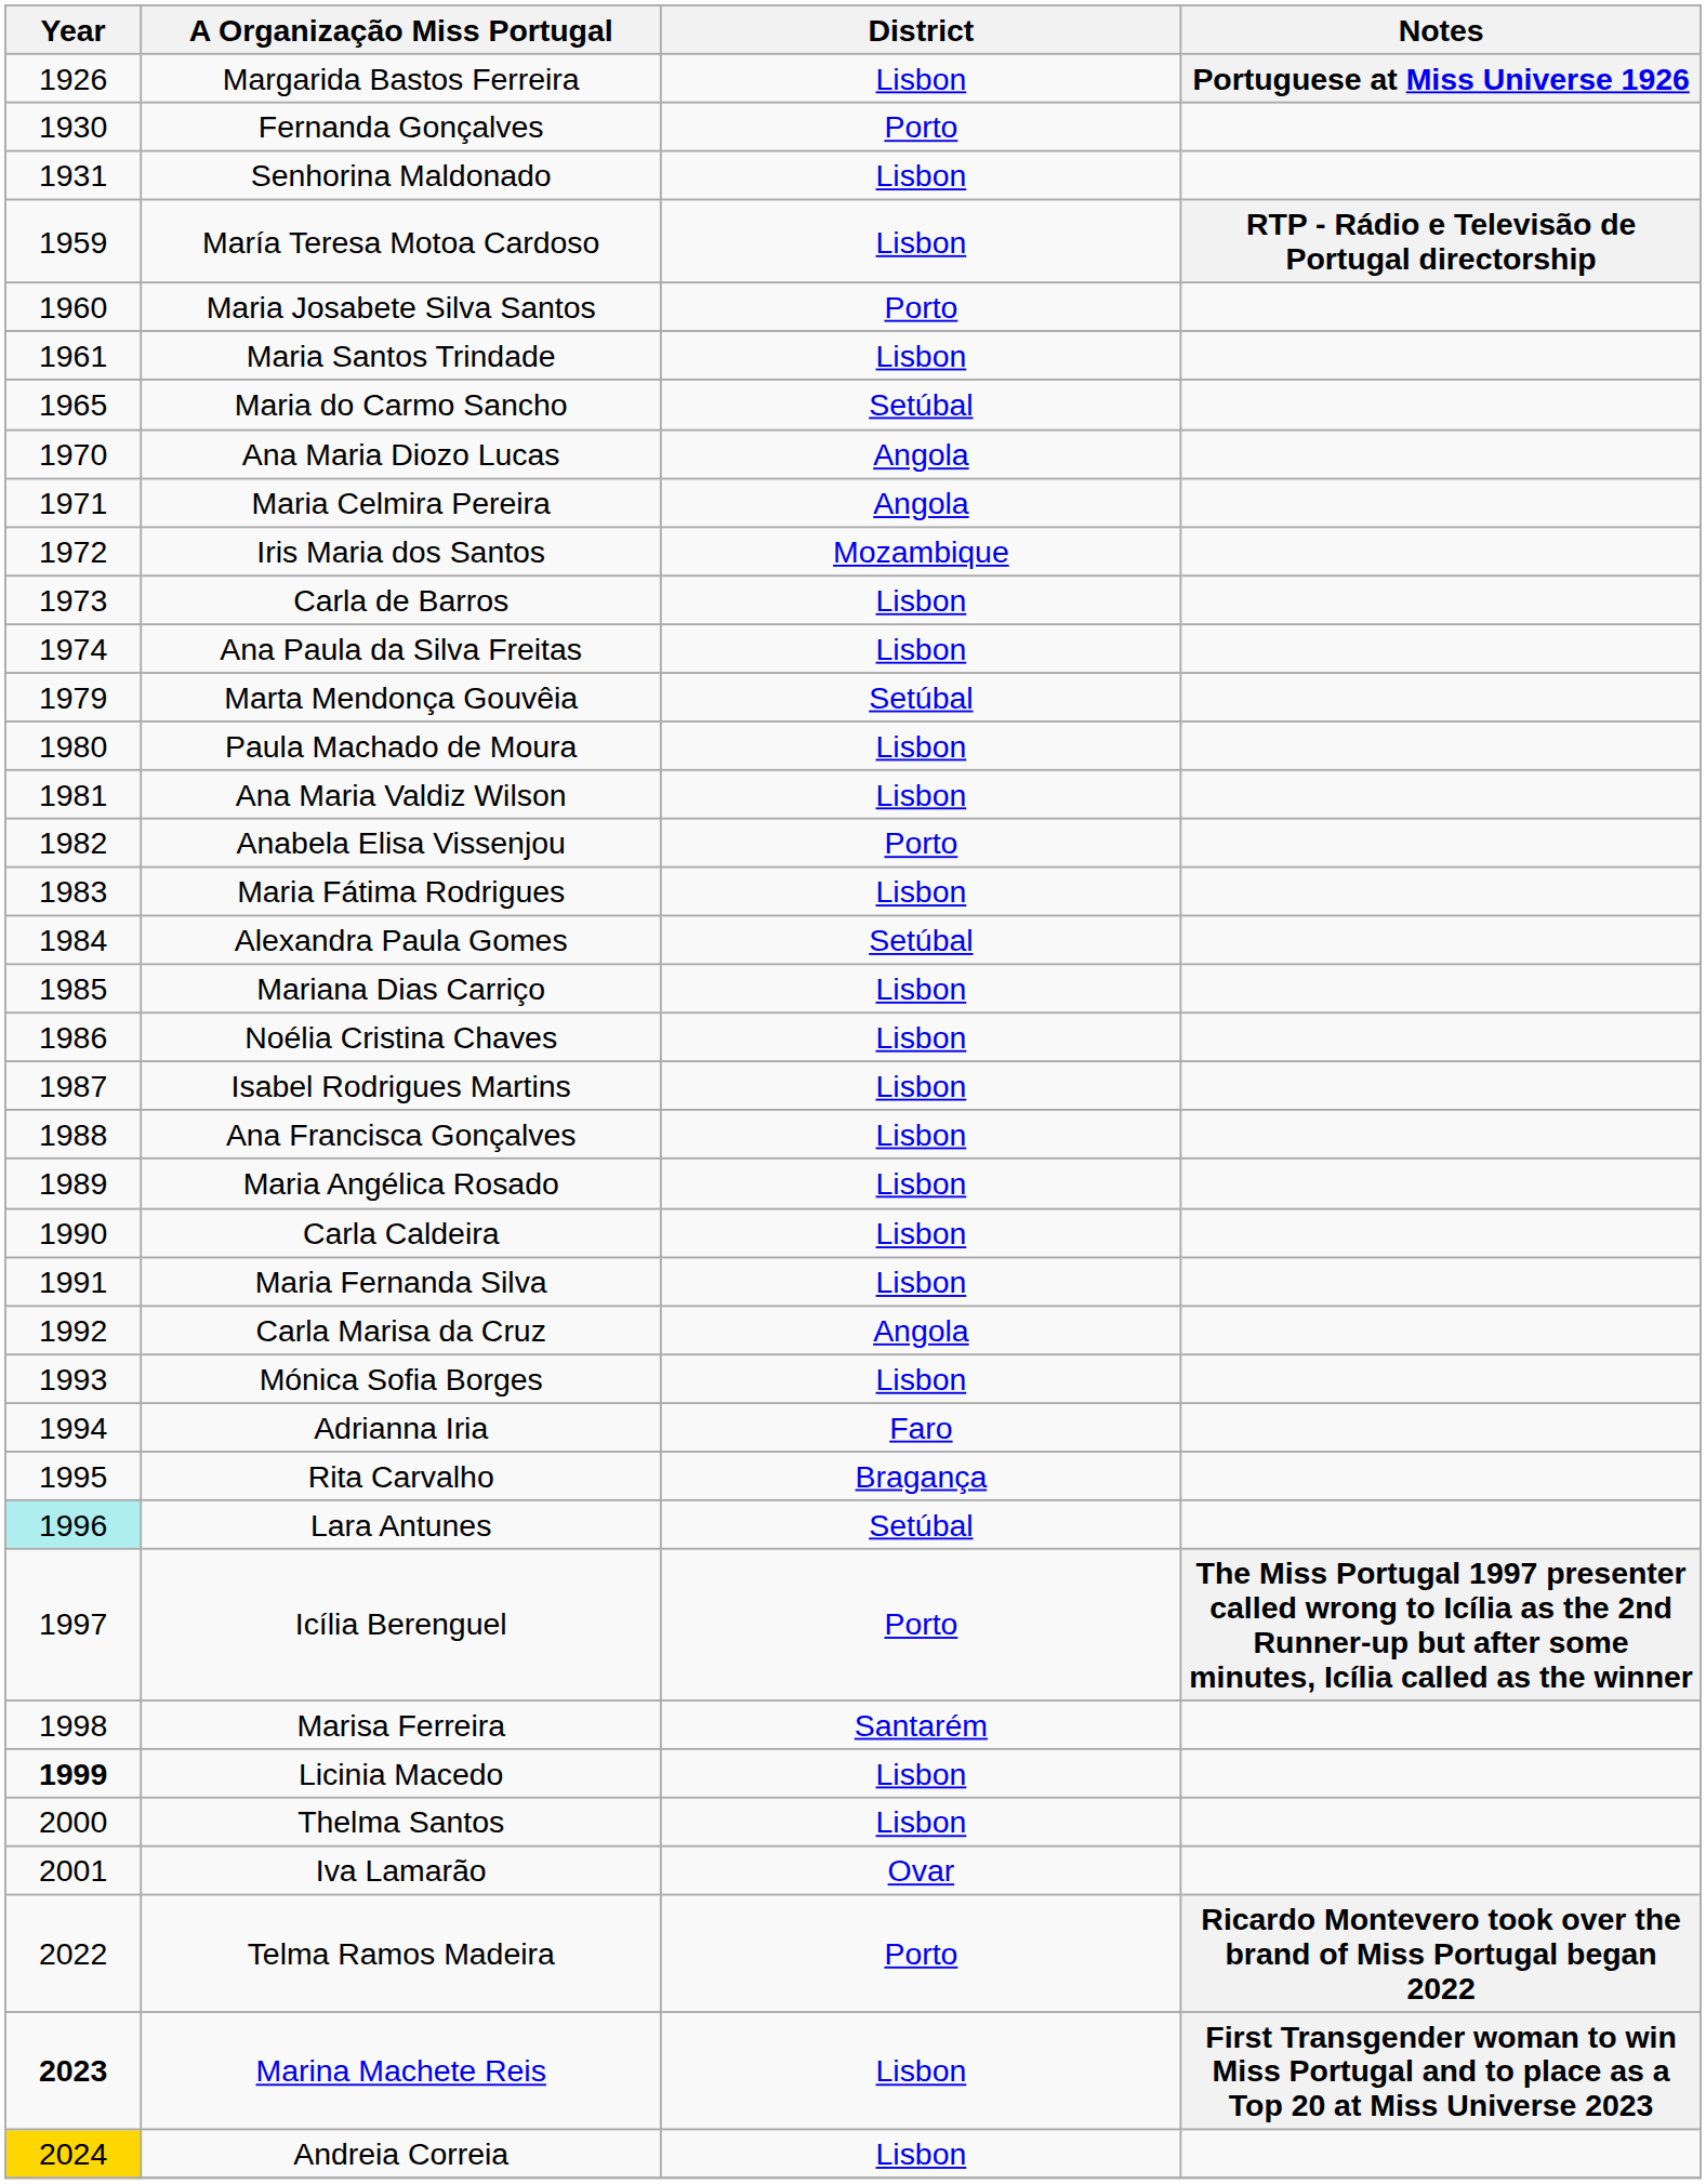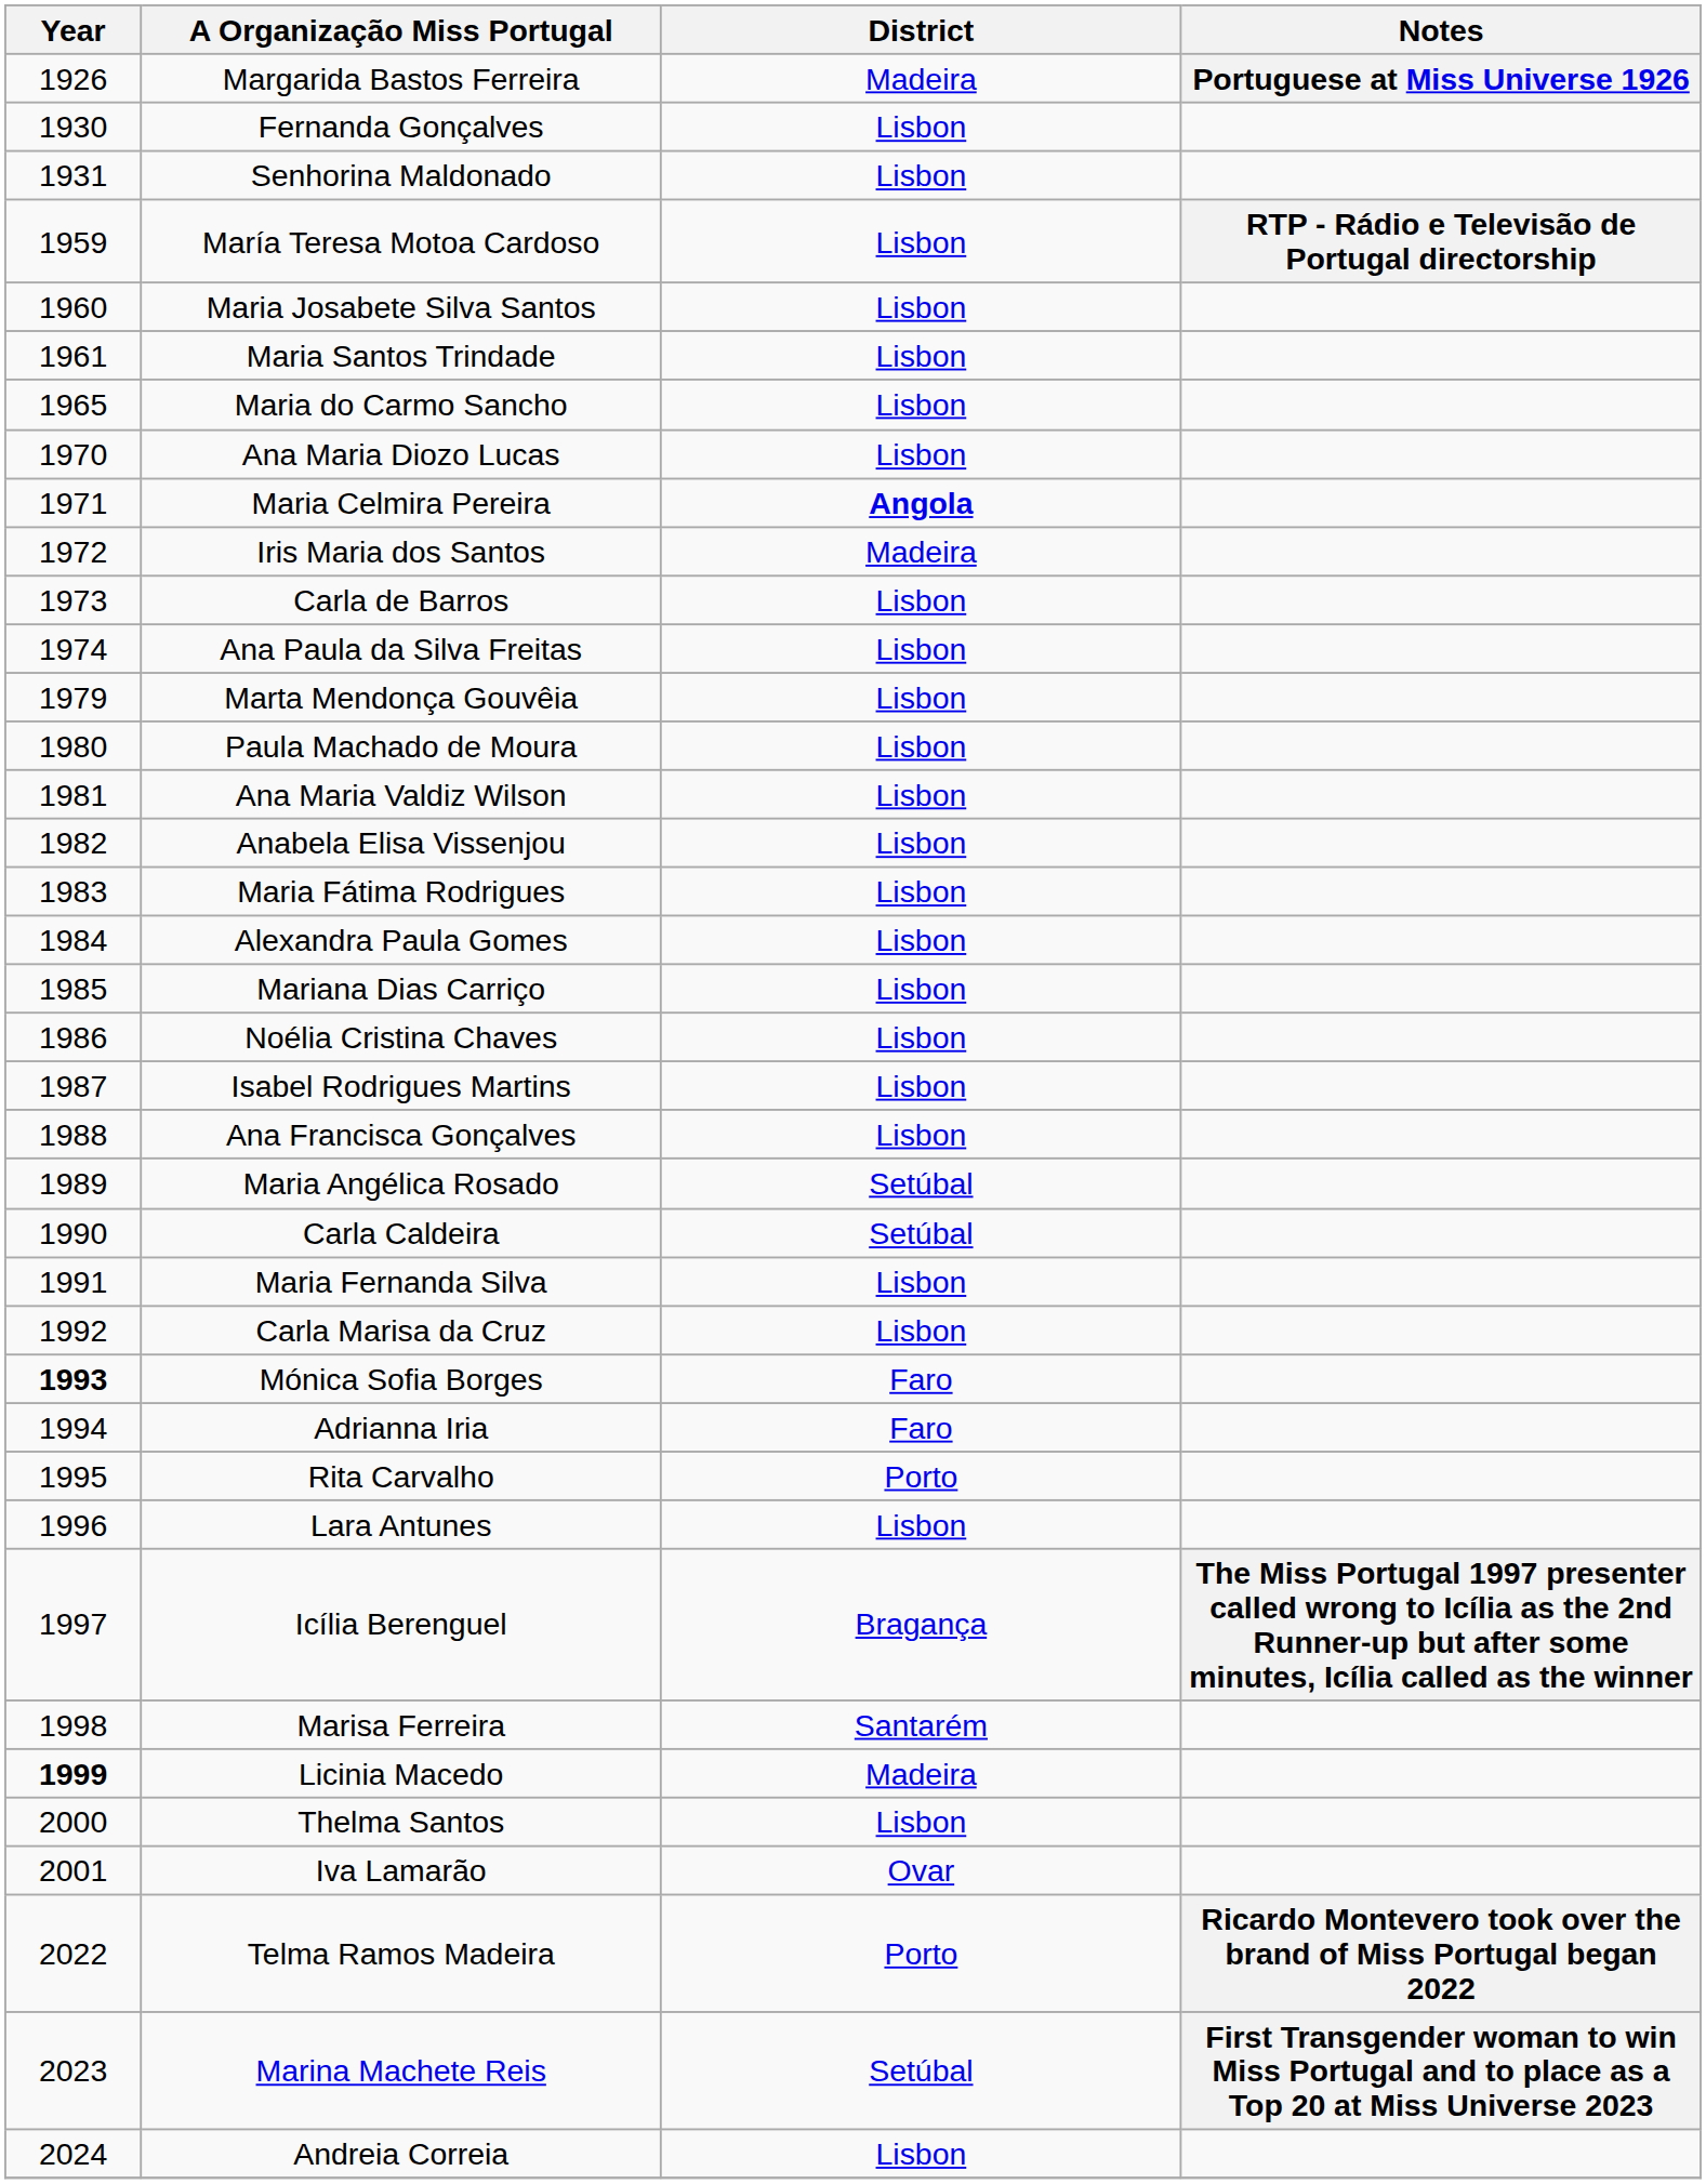Margarida Bastos Ferreira | District: Lisbon -> Madeira
Fernanda Gonçalves | District: Porto -> Lisbon
Maria Josabete Silva Santos | District: Porto -> Lisbon
Maria do Carmo Sancho | District: Setúbal -> Lisbon
Ana Maria Diozo Lucas | District: Angola -> Lisbon
Maria Celmira Pereira | District: normal -> bold
Iris Maria dos Santos | District: Mozambique -> Madeira
Marta Mendonça Gouvêia | District: Setúbal -> Lisbon
Anabela Elisa Vissenjou | District: Porto -> Lisbon
Alexandra Paula Gomes | District: Setúbal -> Lisbon
Maria Angélica Rosado | District: Lisbon -> Setúbal
Carla Caldeira | District: Lisbon -> Setúbal
Carla Marisa da Cruz | District: Angola -> Lisbon
Mónica Sofia Borges | Year: normal -> bold
Mónica Sofia Borges | District: Lisbon -> Faro
Rita Carvalho | District: Bragança -> Porto
Lara Antunes | Year: paleturquoise background -> no background
Lara Antunes | District: Setúbal -> Lisbon
Icília Berenguel | District: Porto -> Bragança
Licinia Macedo | District: Lisbon -> Madeira
Marina Machete Reis | Year: bold -> normal
Marina Machete Reis | District: Lisbon -> Setúbal
Andreia Correia | Year: gold background -> no background
